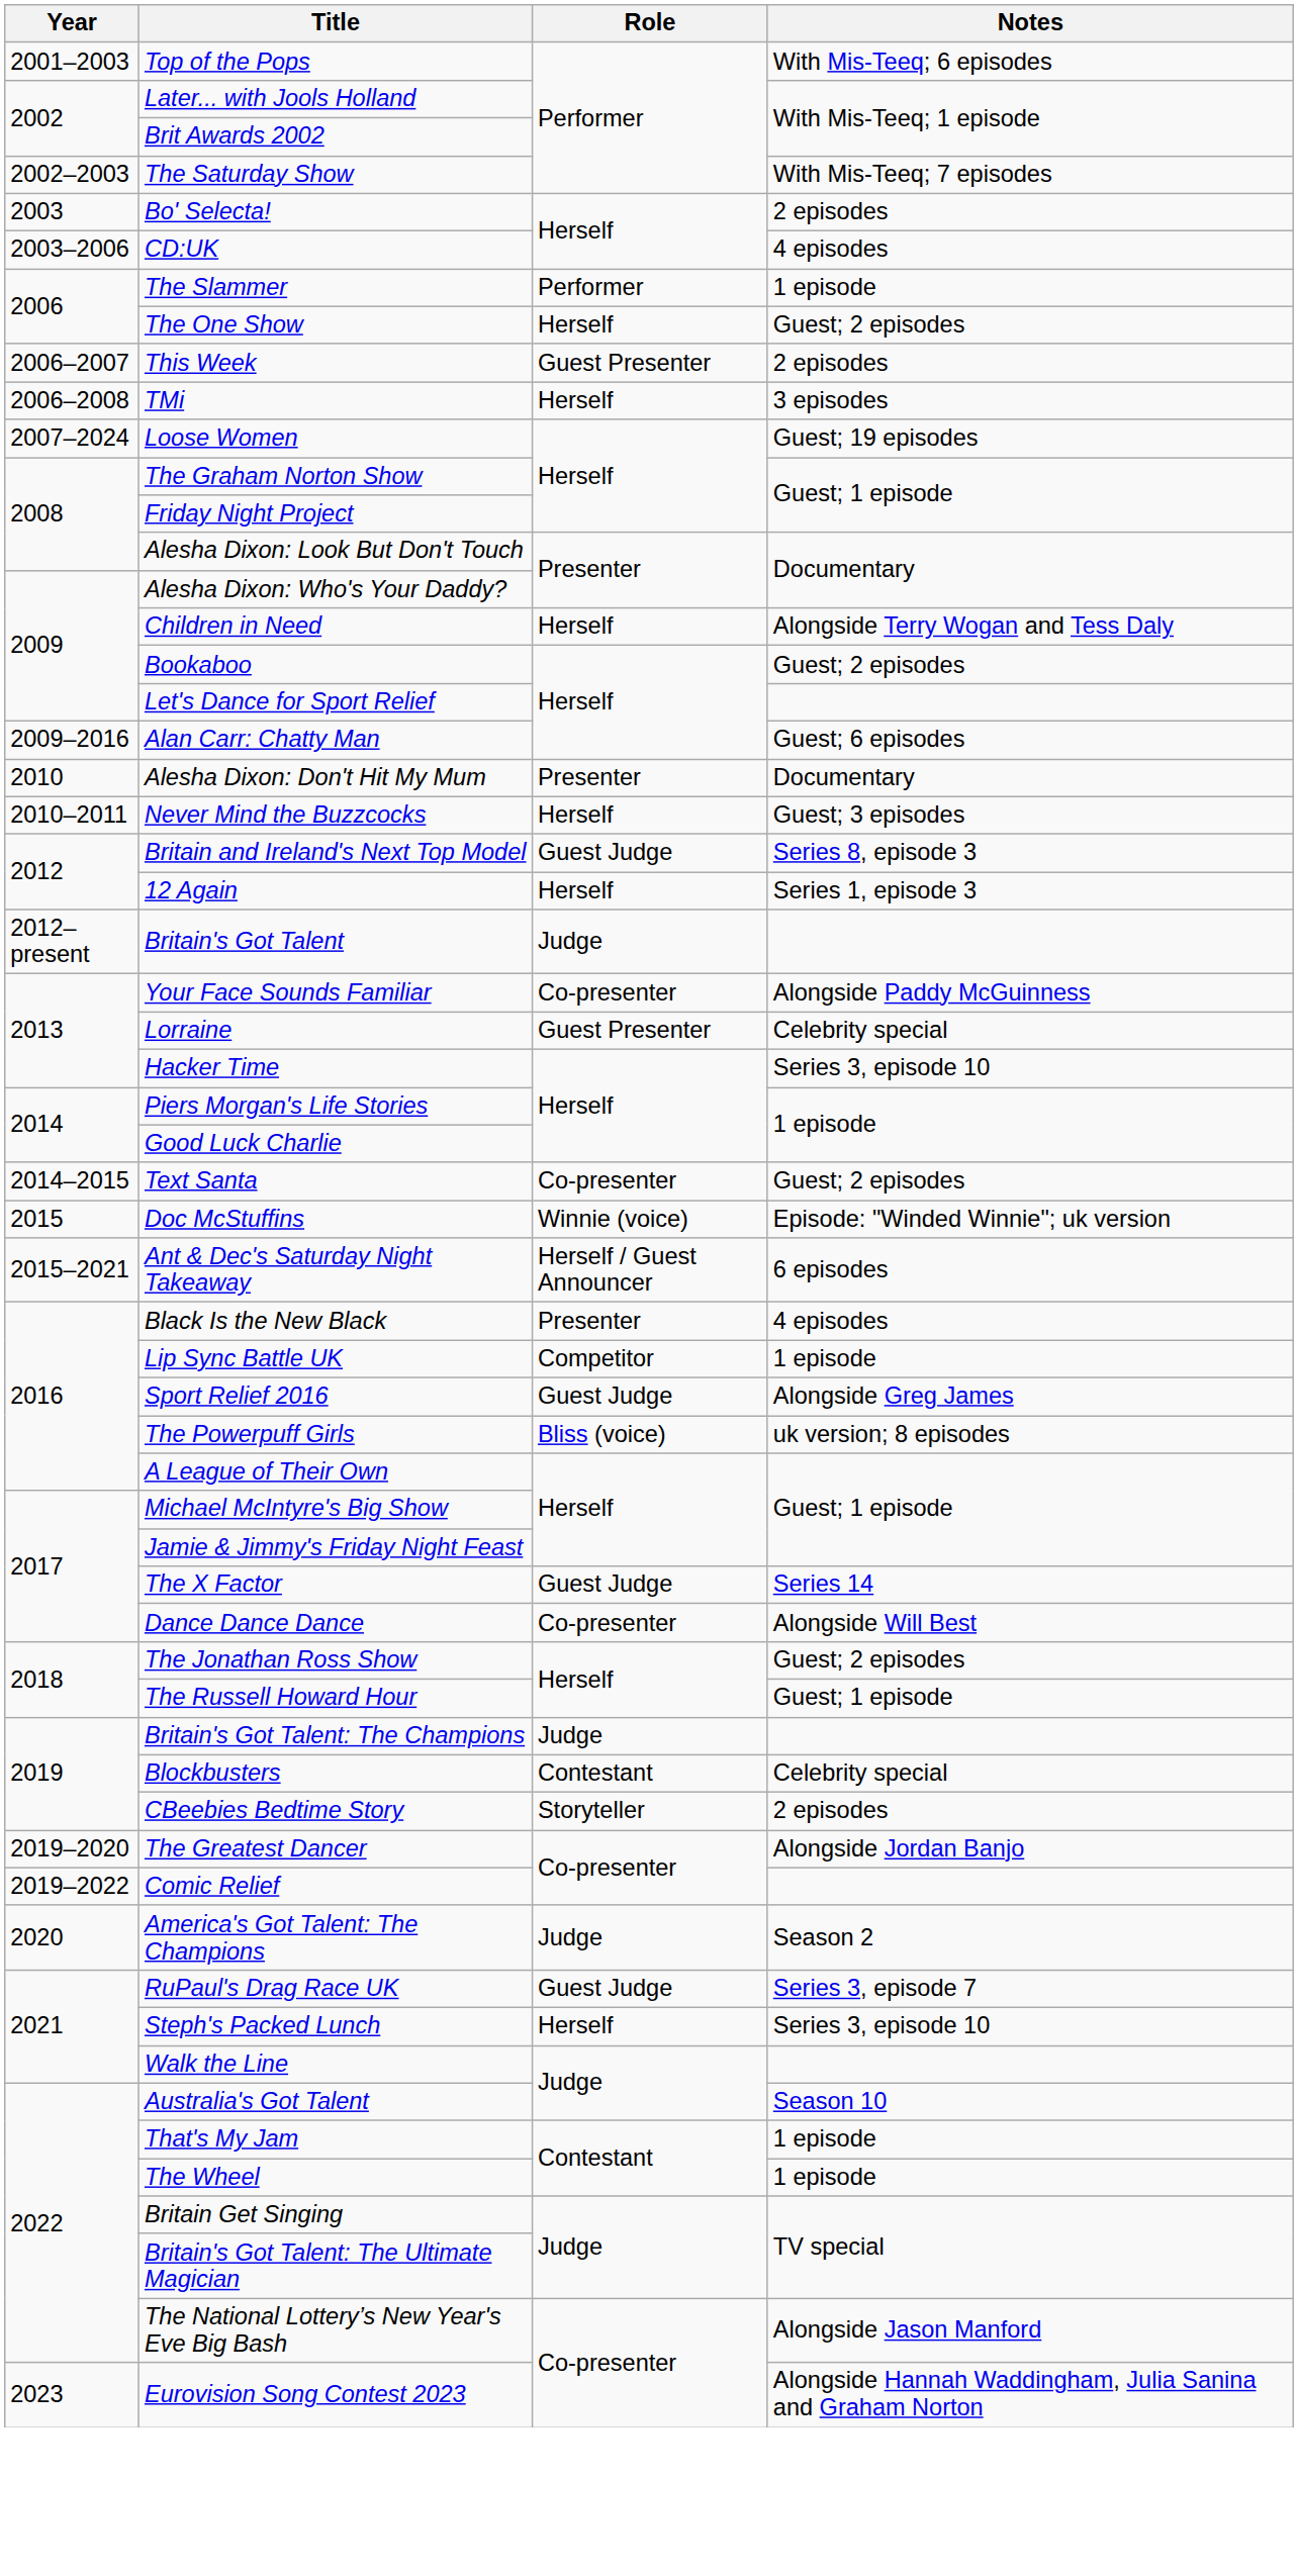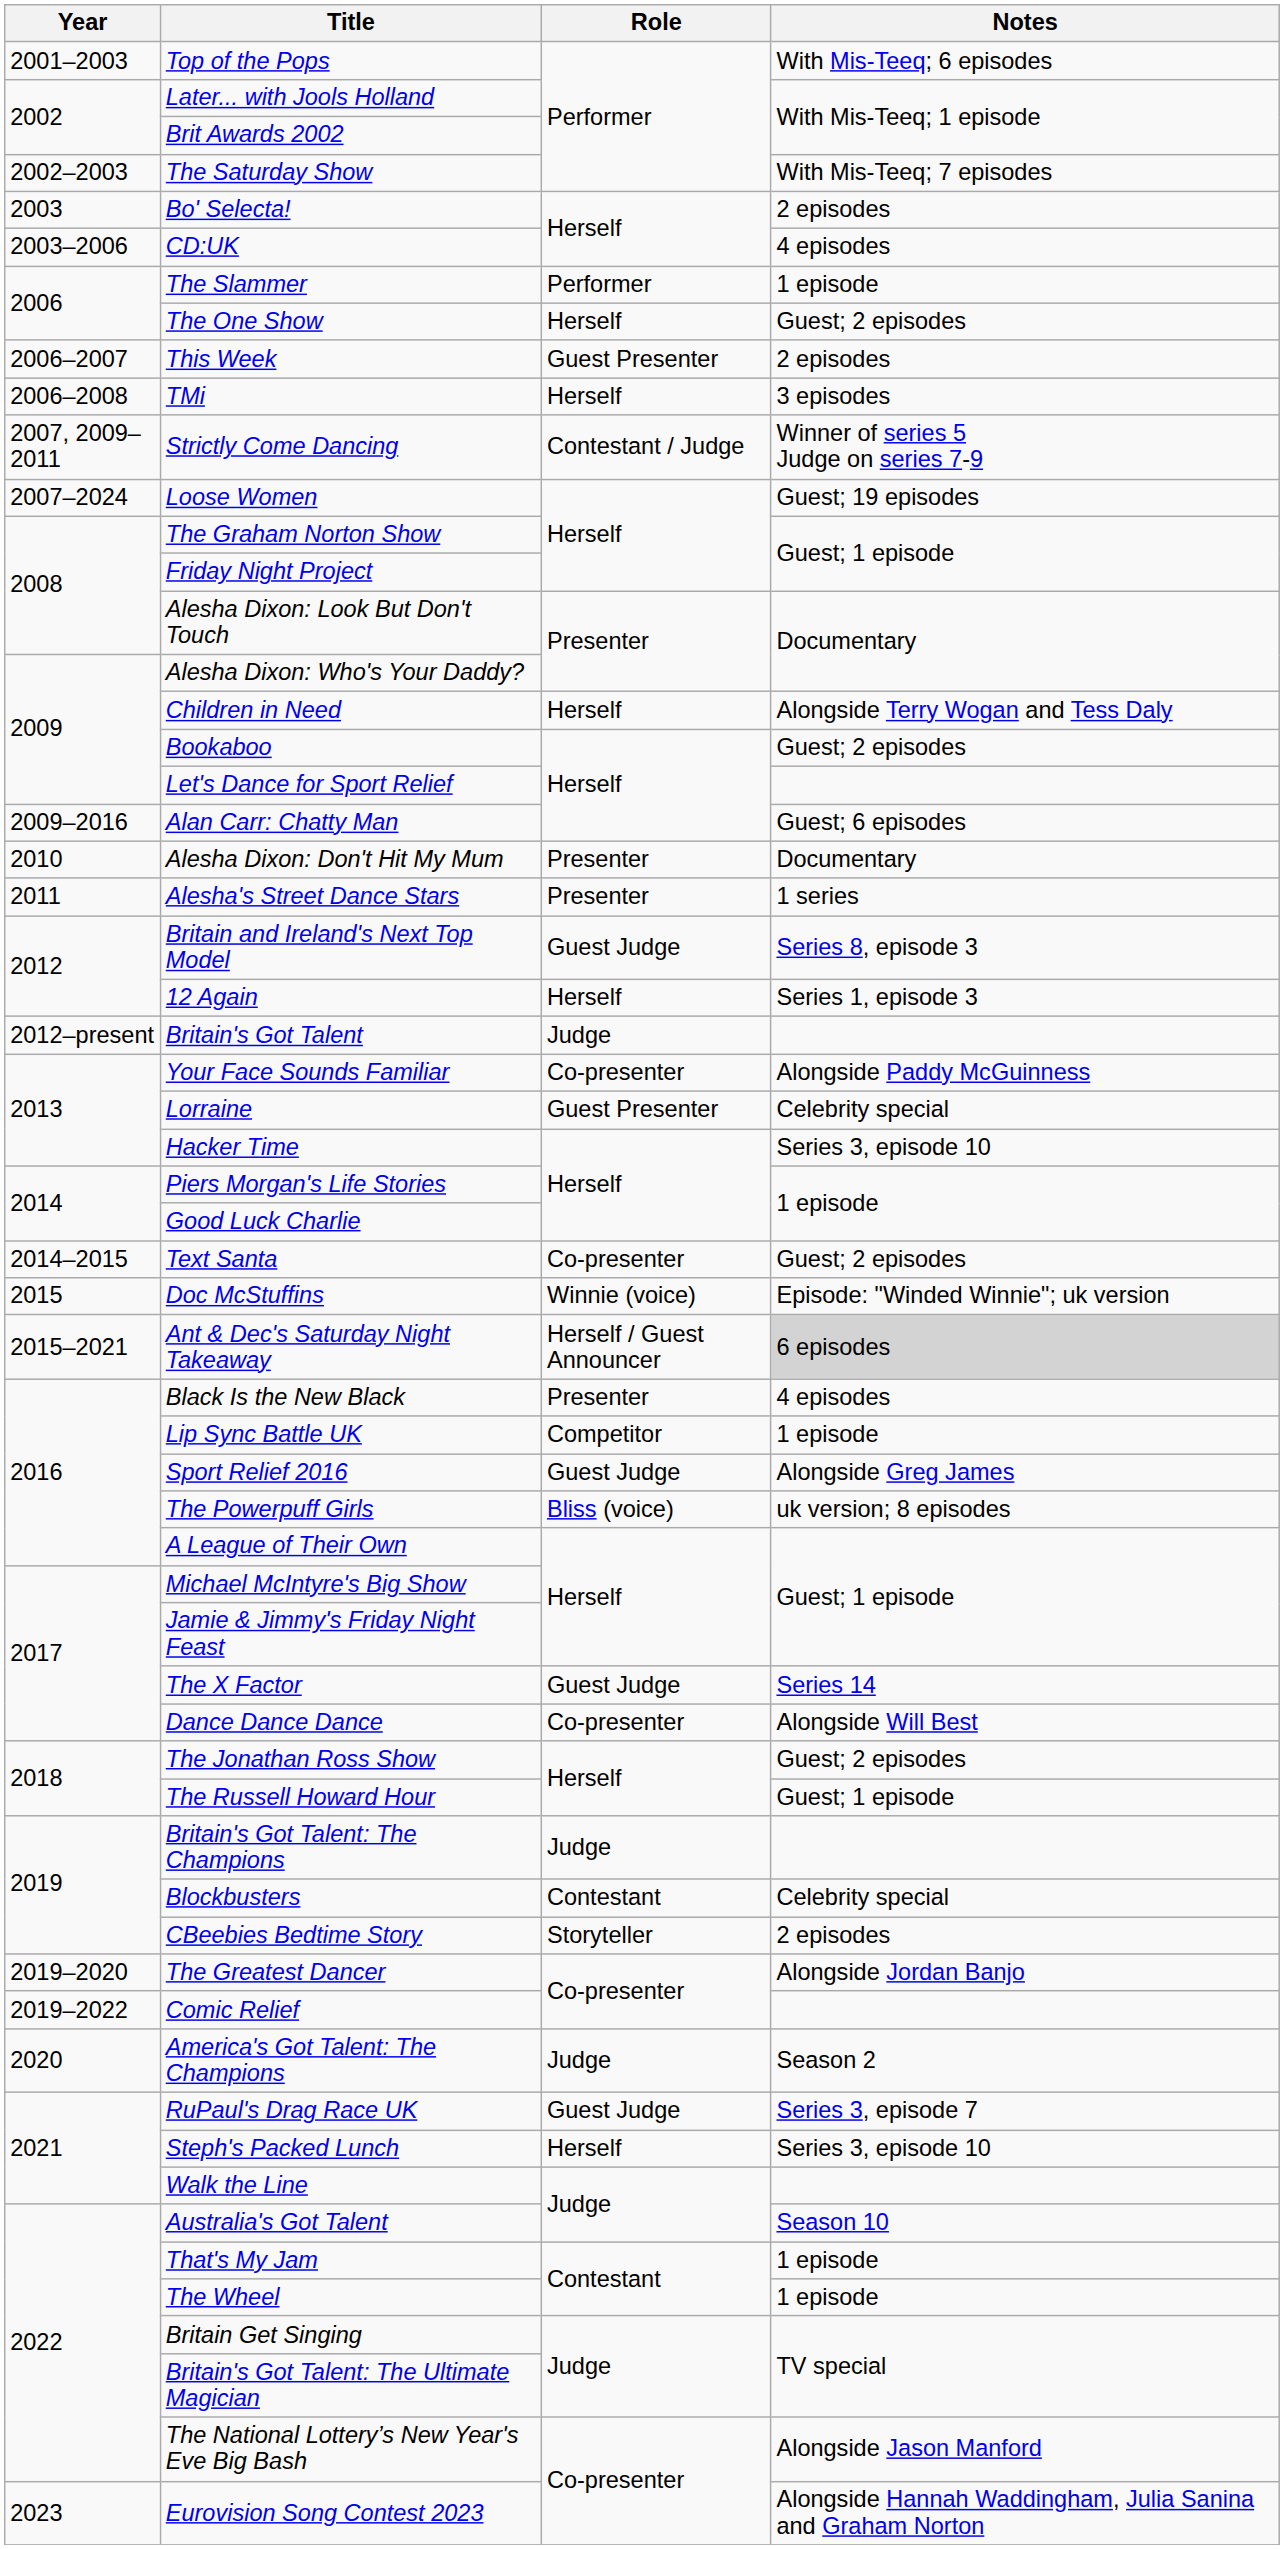+ row: 2007, 2009–2011 | Strictly Come Dancing | Contestant / Judge | Winner of series 5 Judge on series 7-9
- row: 2010–2011 | Never Mind the Buzzcocks | Herself | Guest; 3 episodes
+ row: 2011 | Alesha's Street Dance Stars | Presenter | 1 series
Ant & Dec's Saturday Night Takeaway | Notes: no background -> lightgrey background
